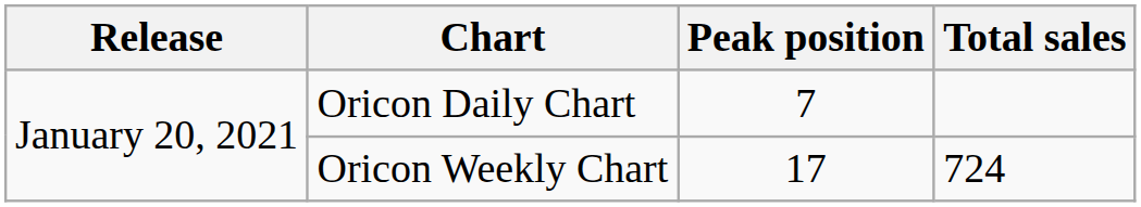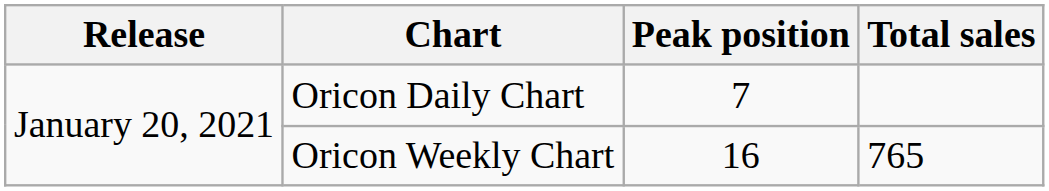Oricon Weekly Chart | Peak position: 17 -> 16
Oricon Weekly Chart | Total sales: 724 -> 765
